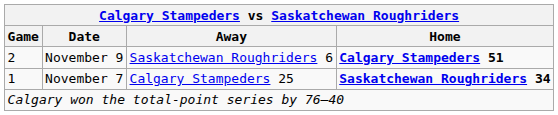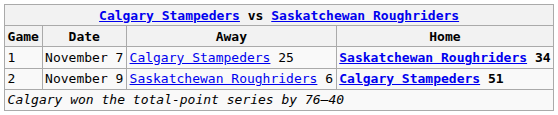rows swapped: November 7 <-> November 9
